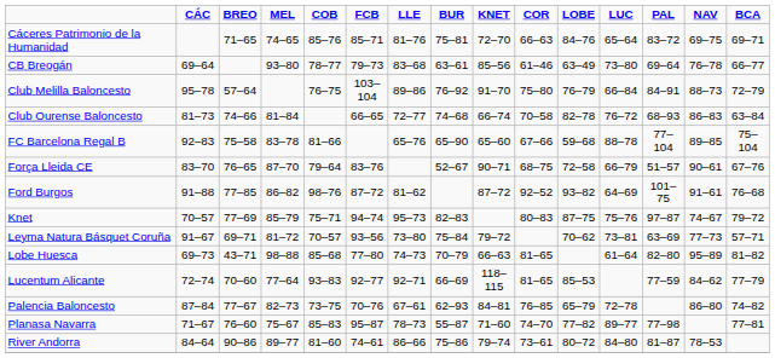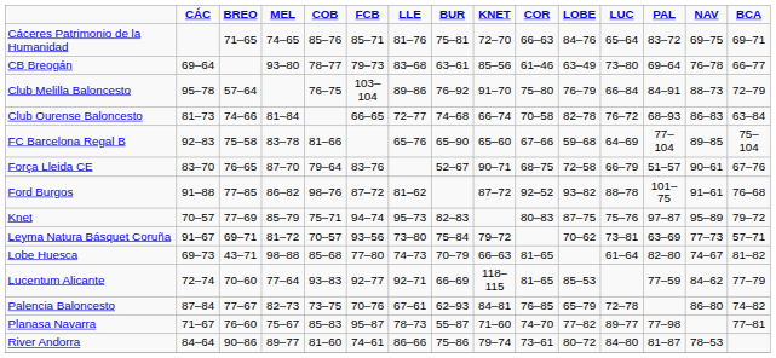FC Barcelona Regal B | LUC: 88–78 -> 64–69
Ford Burgos | LUC: 64–69 -> 88–78
Knet | NAV: 74–67 -> 95–89
Lobe Huesca | NAV: 95–89 -> 74–67
